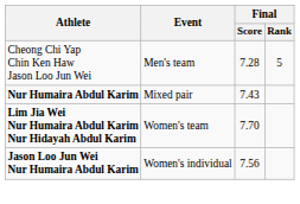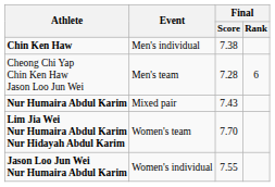+ row: Chin Ken Haw | Men's individual | 7.38
Cheong Chi Yap Chin Ken Haw Jason Loo Jun Wei | Final / Rank: 5 -> 6
Jason Loo Jun Wei Nur Humaira Abdul Karim | Final / Score: 7.56 -> 7.55
